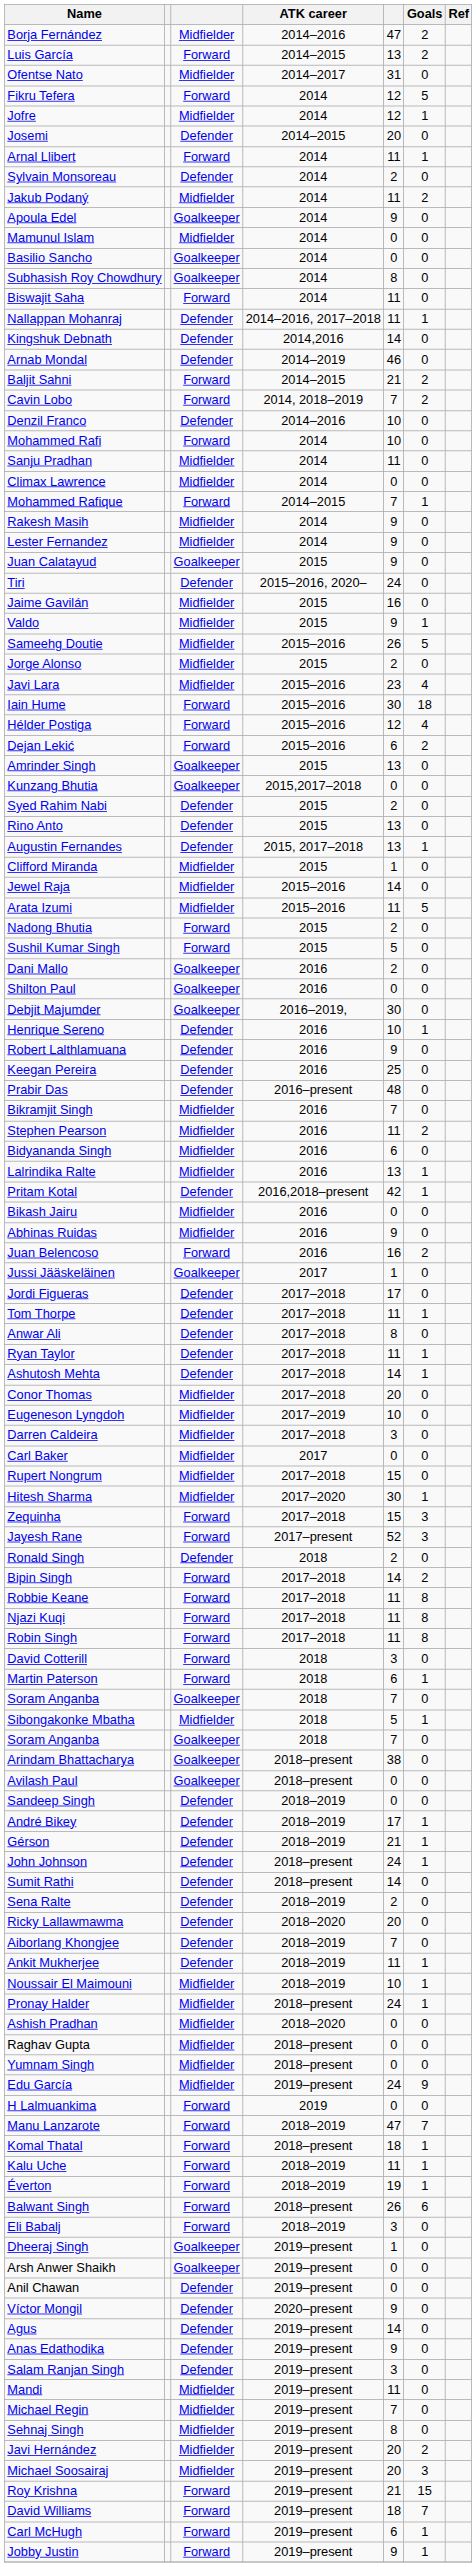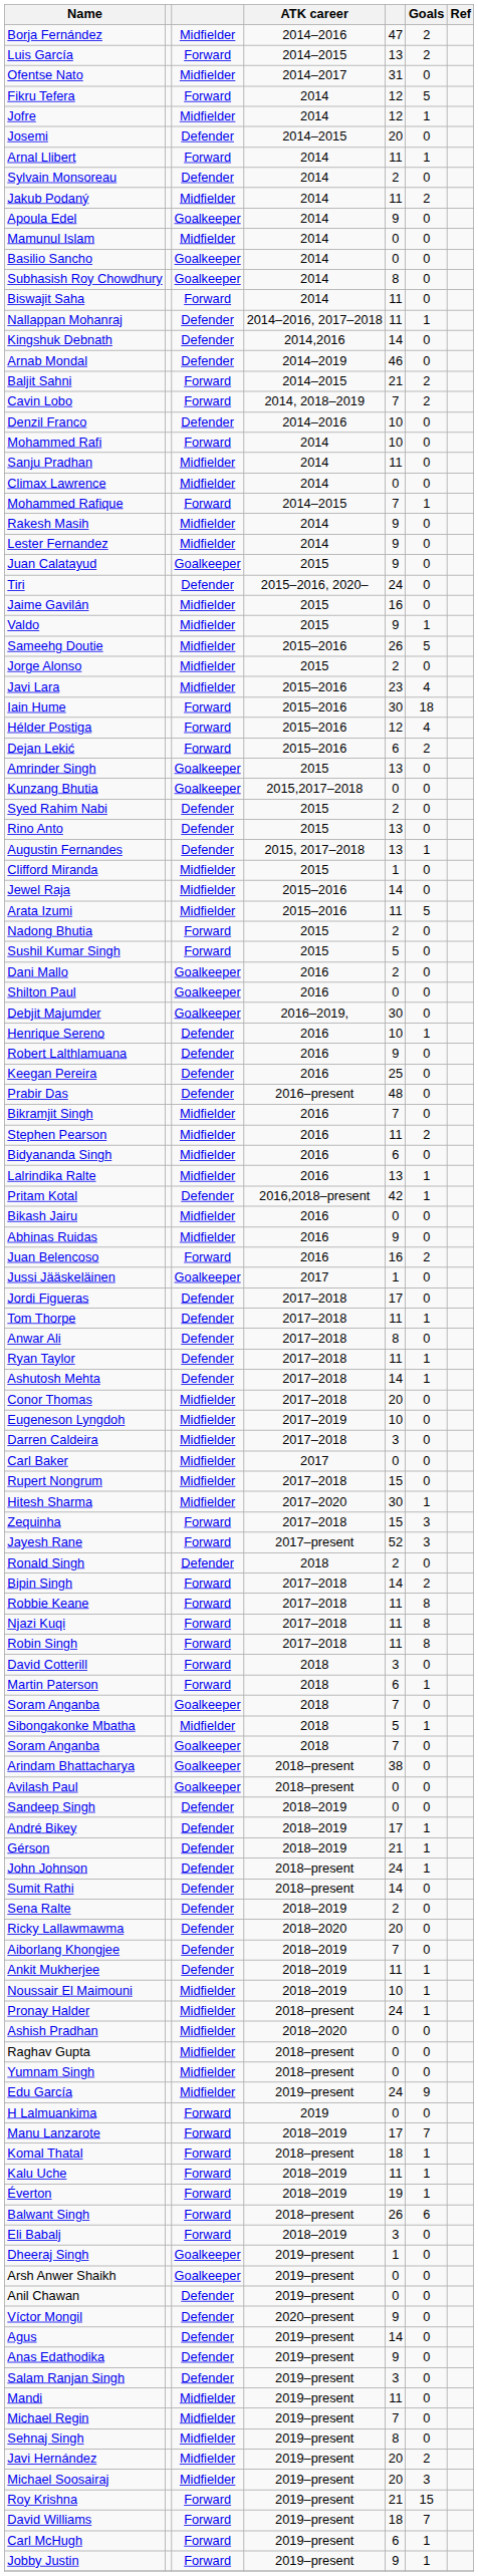Manu Lanzarote | column 5: 47 -> 17
